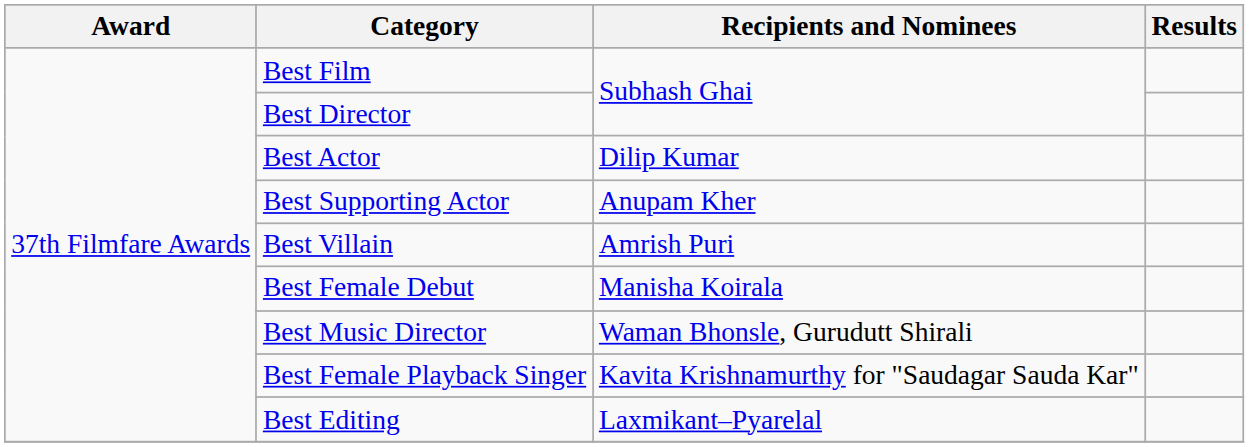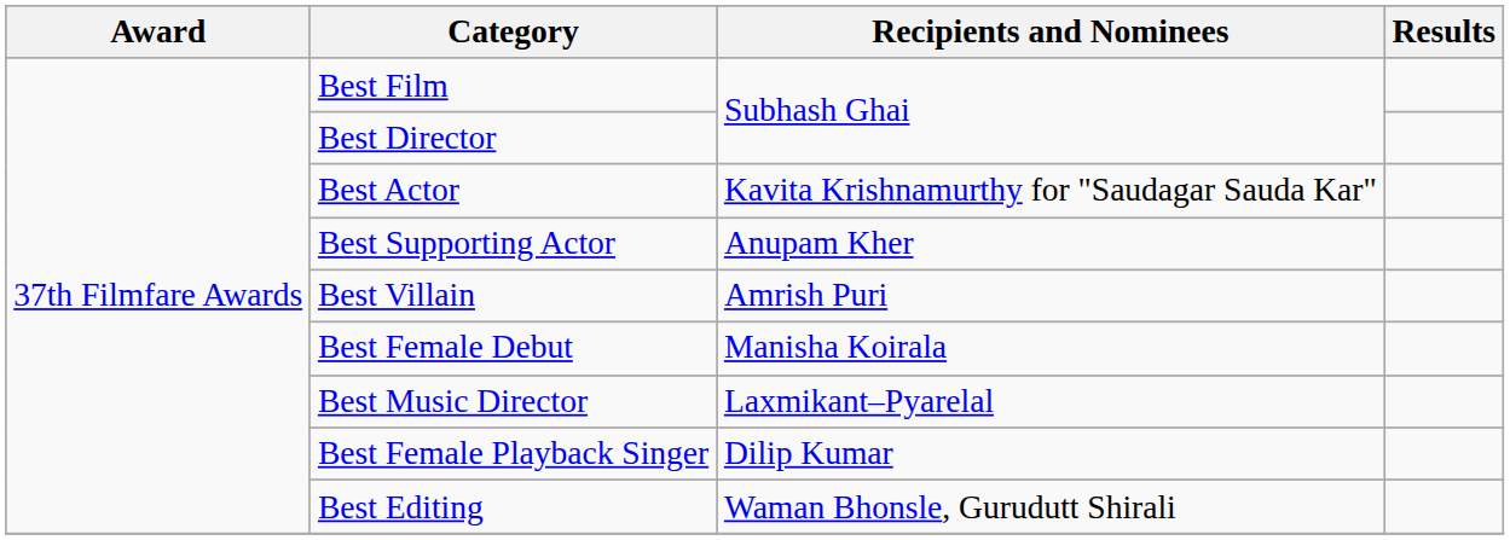Best Actor | Recipients and Nominees: Dilip Kumar -> Kavita Krishnamurthy for "Saudagar Sauda Kar"
Best Music Director | Recipients and Nominees: Waman Bhonsle, Gurudutt Shirali -> Laxmikant–Pyarelal
Best Female Playback Singer | Recipients and Nominees: Kavita Krishnamurthy for "Saudagar Sauda Kar" -> Dilip Kumar
Best Editing | Recipients and Nominees: Laxmikant–Pyarelal -> Waman Bhonsle, Gurudutt Shirali
